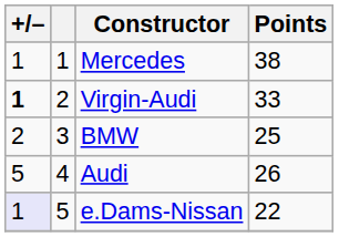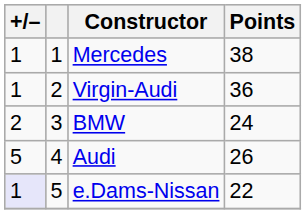Virgin-Audi | +/–: bold -> normal
Virgin-Audi | Points: 33 -> 36
BMW | Points: 25 -> 24
